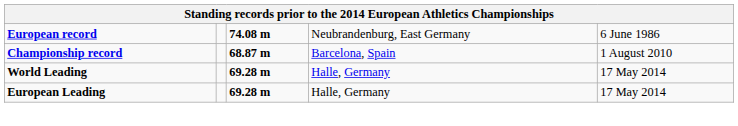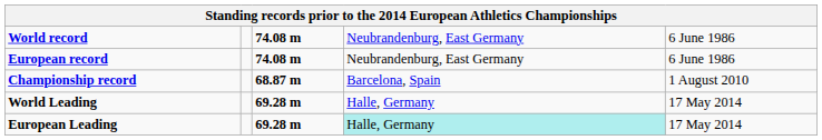+ row: World record | 74.08 m | Neubrandenburg, East Germany | 6 June 1986
European Leading | column 4: no background -> paleturquoise background
